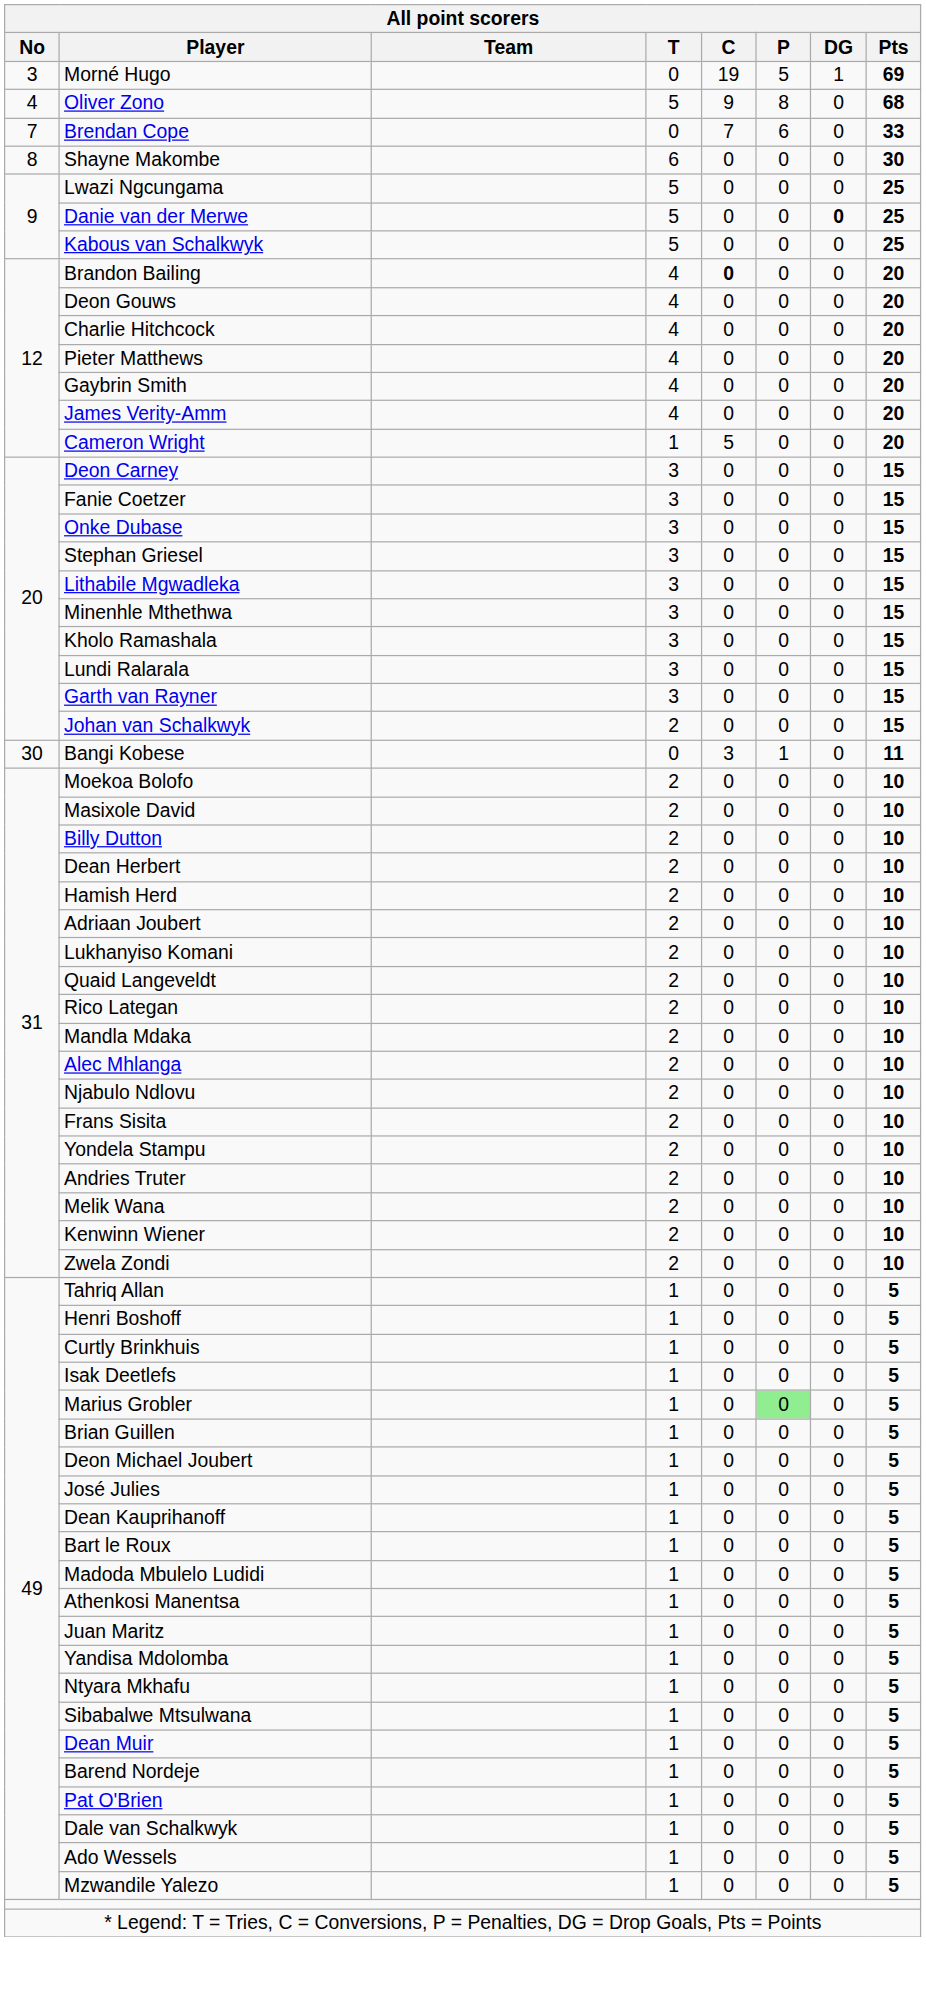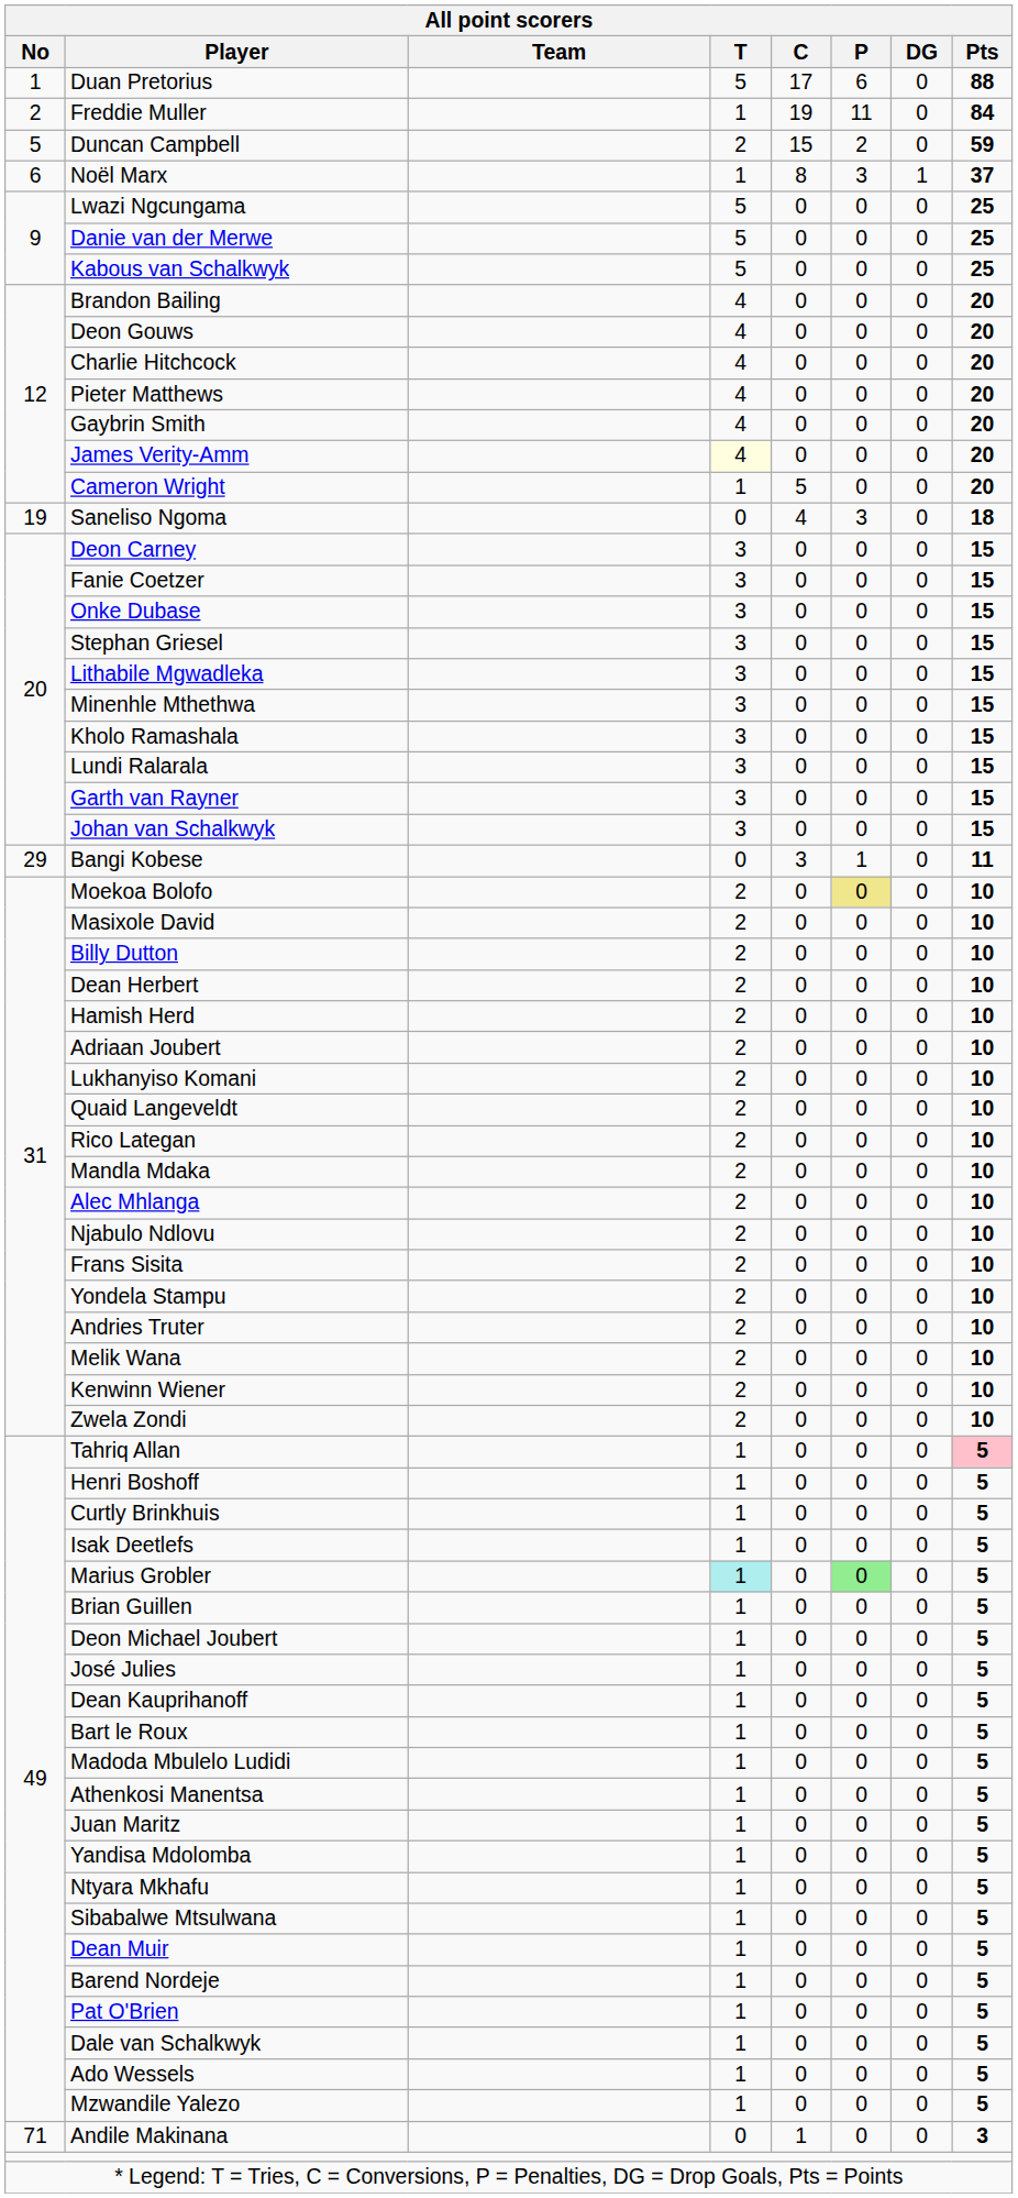+ row: 1 | Duan Pretorius | 5 | 17 | 6 | 0 | 88
+ row: 2 | Freddie Muller | 1 | 19 | 11 | 0 | 84
- row: 3 | Morné Hugo | 0 | 19 | 5 | 1 | 69
- row: 4 | Oliver Zono | 5 | 9 | 8 | 0 | 68
+ row: 5 | Duncan Campbell | 2 | 15 | 2 | 0 | 59
+ row: 6 | Noël Marx | 1 | 8 | 3 | 1 | 37
- row: 7 | Brendan Cope | 0 | 7 | 6 | 0 | 33
- row: 8 | Shayne Makombe | 6 | 0 | 0 | 0 | 30
Danie van der Merwe | DG: bold -> normal
Brandon Bailing | C: bold -> normal
James Verity-Amm | T: no background -> lightyellow background
+ row: 19 | Saneliso Ngoma | 0 | 4 | 3 | 0 | 18
Johan van Schalkwyk | T: 2 -> 3
Bangi Kobese | No: 30 -> 29
Moekoa Bolofo | P: no background -> khaki background
Tahriq Allan | Pts: no background -> pink background
Marius Grobler | T: no background -> paleturquoise background
+ row: 71 | Andile Makinana | 0 | 1 | 0 | 0 | 3
